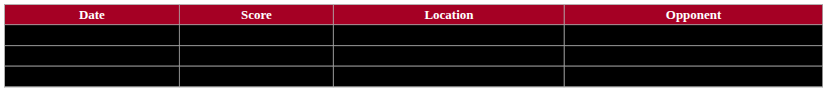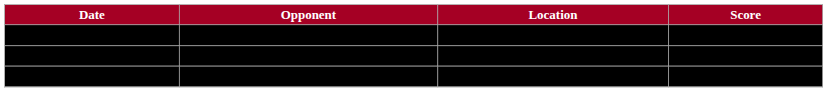columns swapped: Opponent <-> Score
